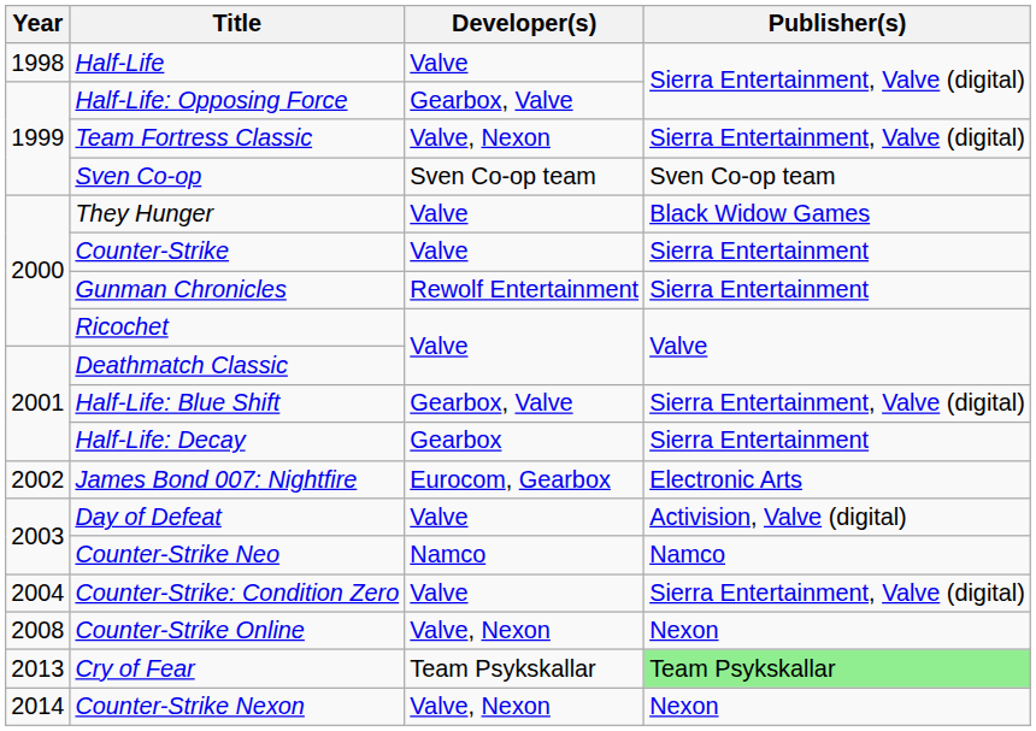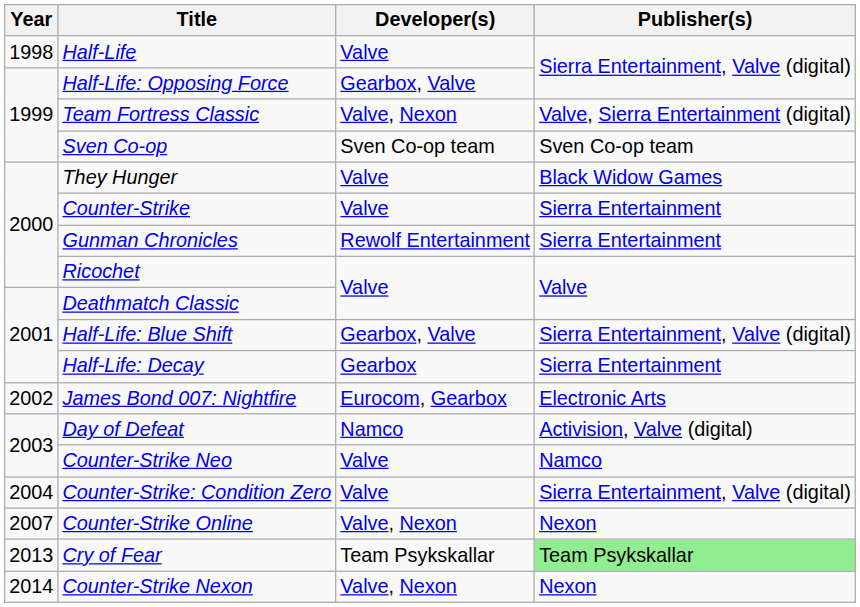Team Fortress Classic | Publisher(s): Sierra Entertainment, Valve (digital) -> Valve, Sierra Entertainment (digital)
Day of Defeat | Developer(s): Valve -> Namco
Counter-Strike Neo | Developer(s): Namco -> Valve
Counter-Strike Online | Year: 2008 -> 2007
